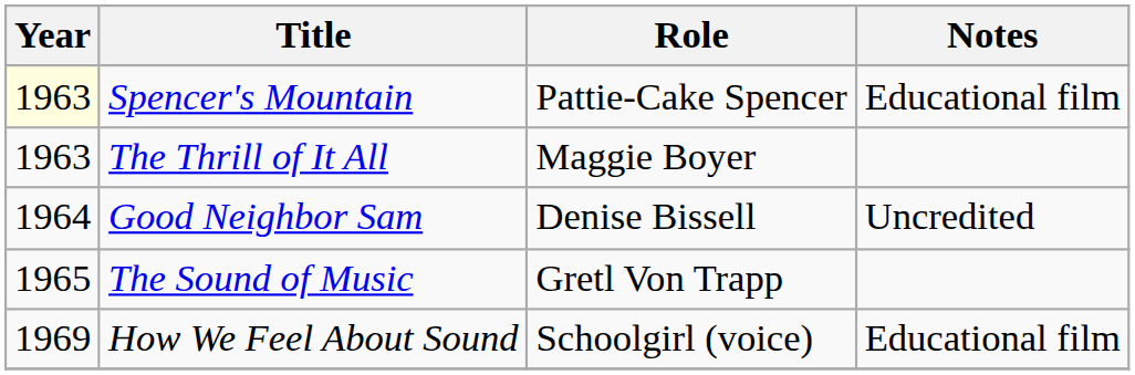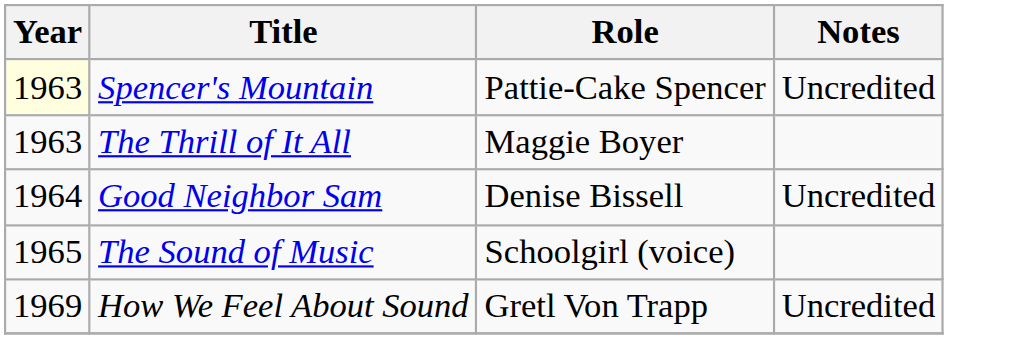Spencer's Mountain | Notes: Educational film -> Uncredited
The Sound of Music | Role: Gretl Von Trapp -> Schoolgirl (voice)
How We Feel About Sound | Role: Schoolgirl (voice) -> Gretl Von Trapp
How We Feel About Sound | Notes: Educational film -> Uncredited
